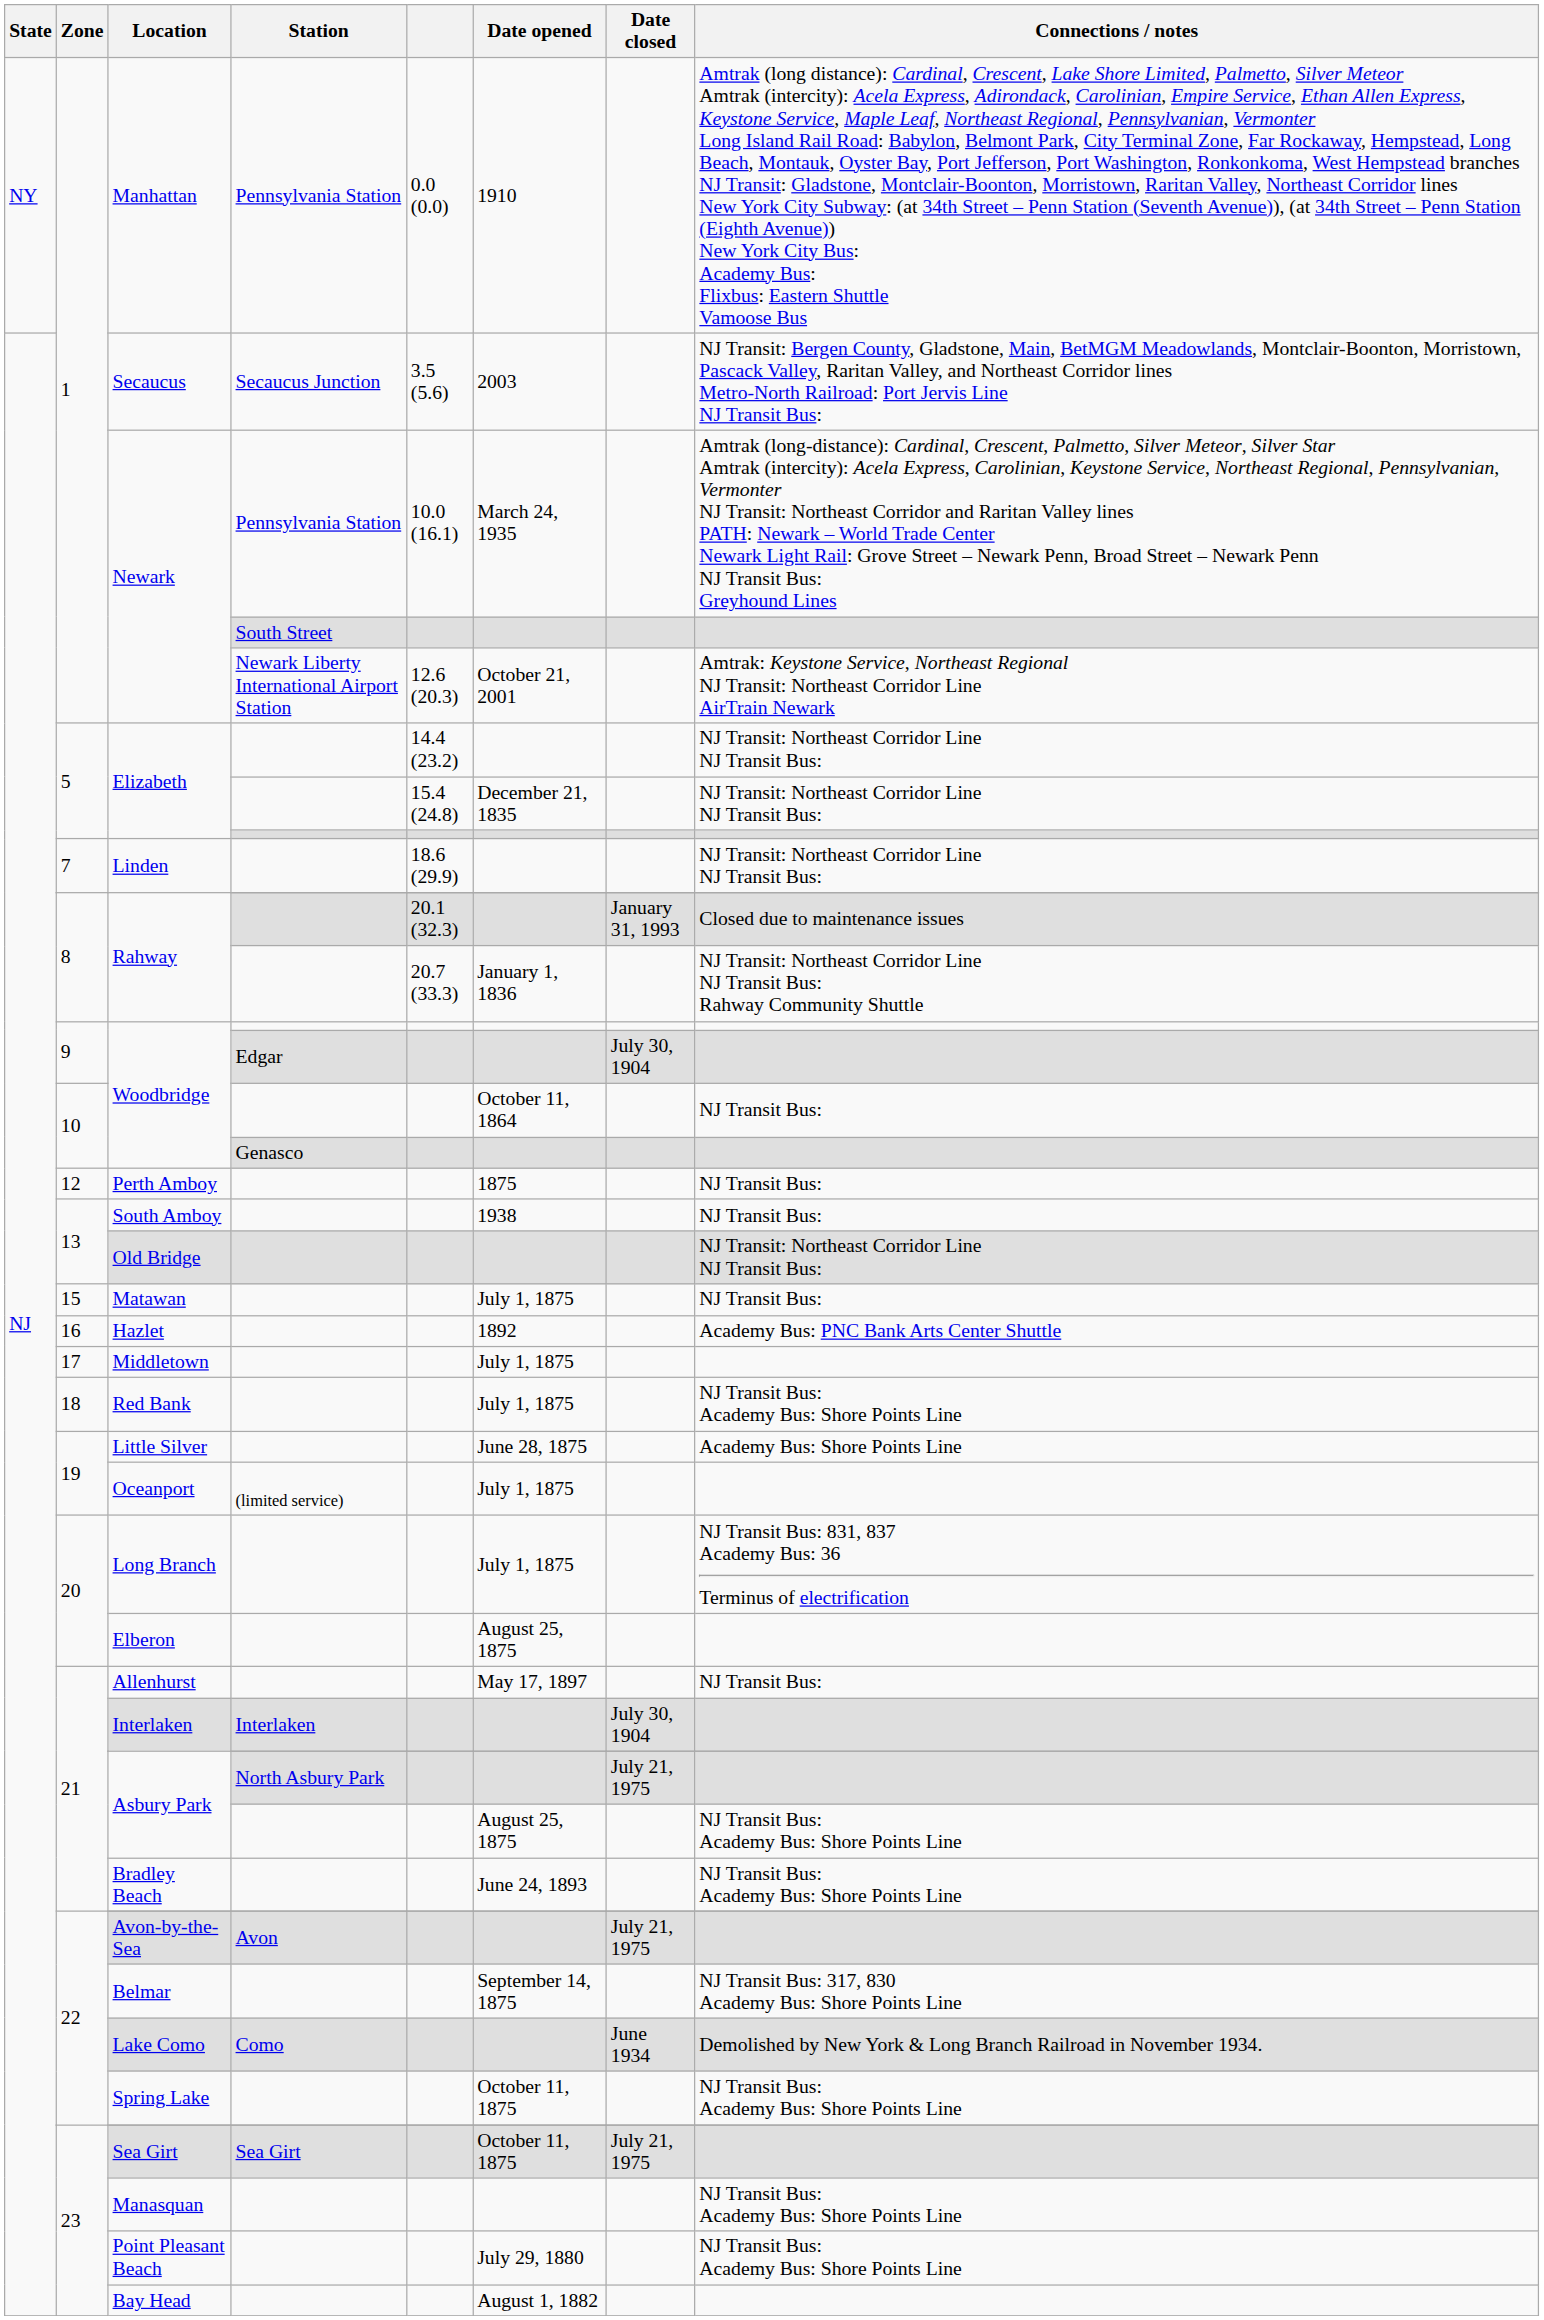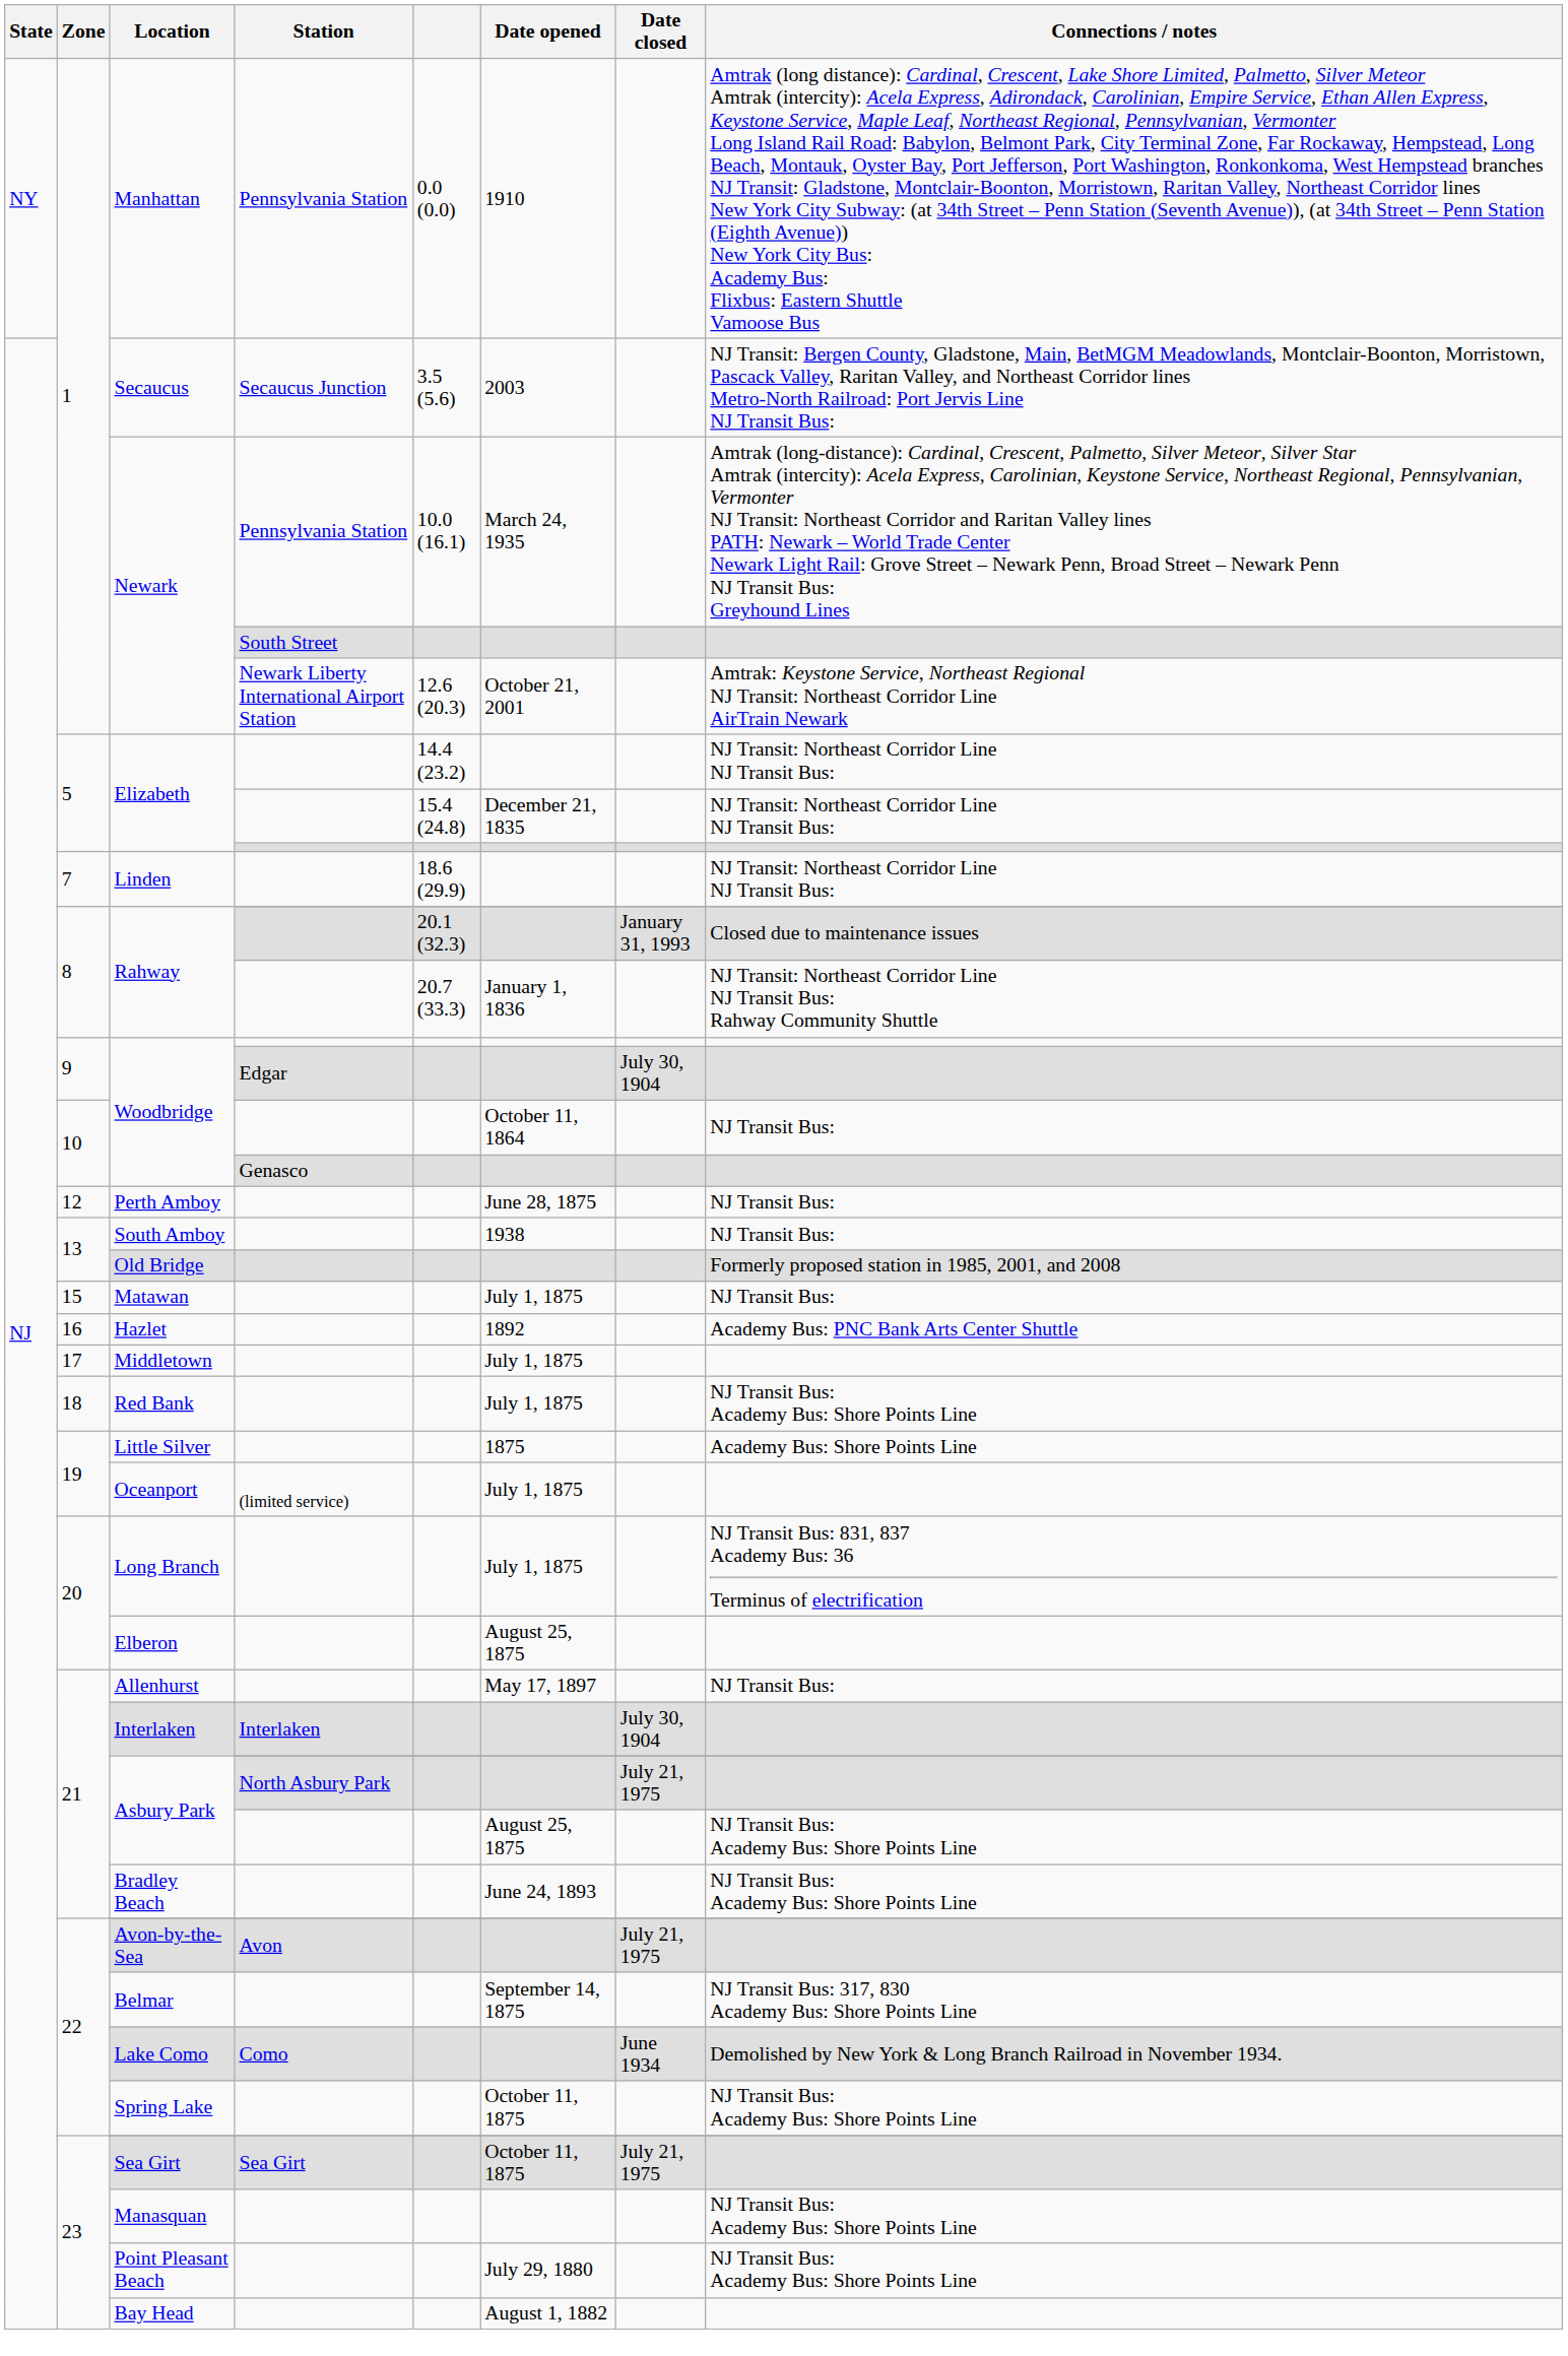Perth Amboy | Date opened: 1875 -> June 28, 1875
Old Bridge | Connections / notes: NJ Transit: Northeast Corridor Line NJ Transit Bus: -> Formerly proposed station in 1985, 2001, and 2008
Little Silver | Date opened: June 28, 1875 -> 1875
